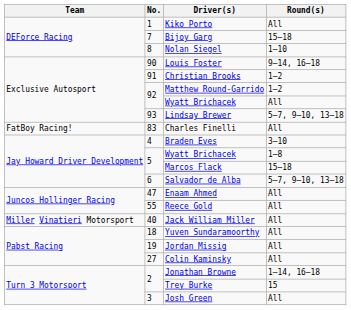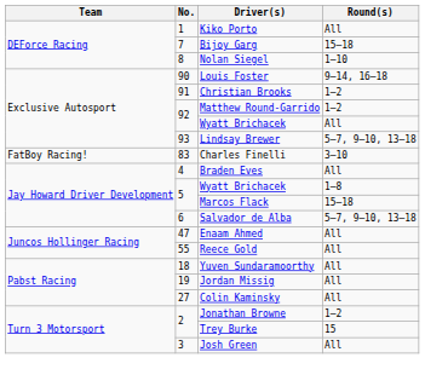Charles Finelli | Round(s): All -> 3–10
Braden Eves | Round(s): 3–10 -> All
- row: Miller Vinatieri Motorsport | 40 | Jack William Miller | All
Jonathan Browne | Round(s): 1–14, 16–18 -> 1–2
